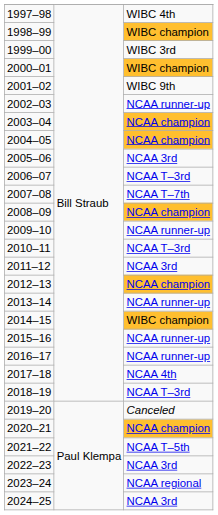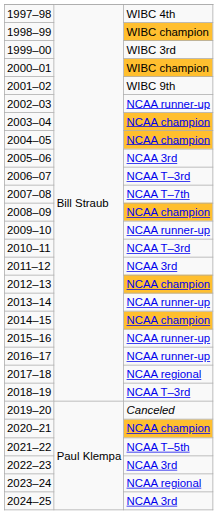2014–15 | column 3: WIBC champion -> NCAA champion
2017–18 | column 3: NCAA 4th -> NCAA regional
